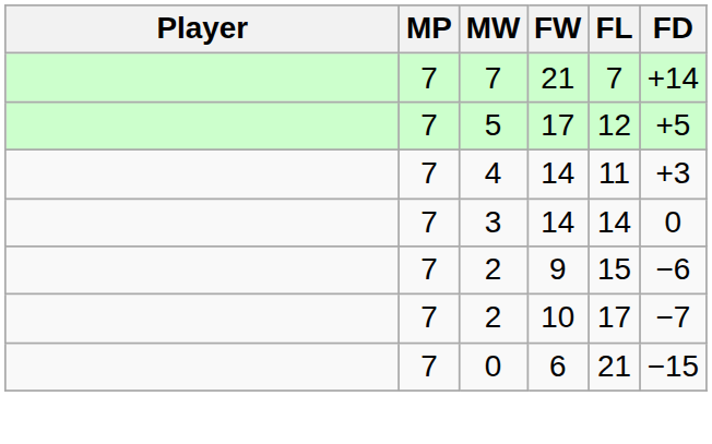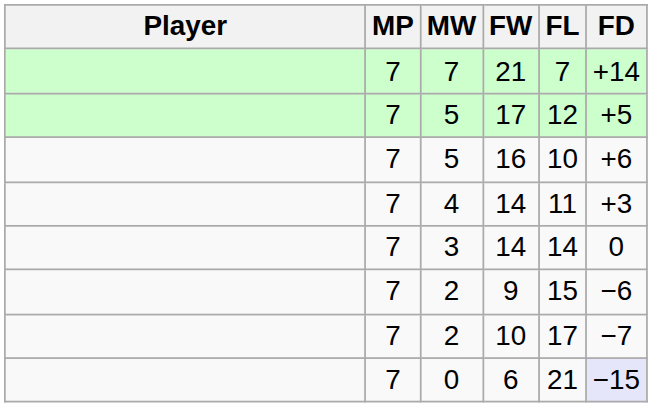+ row: 7 | 5 | 16 | 10 | +6
6 | FD: no background -> lavender background
